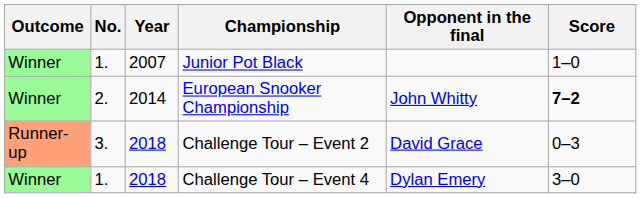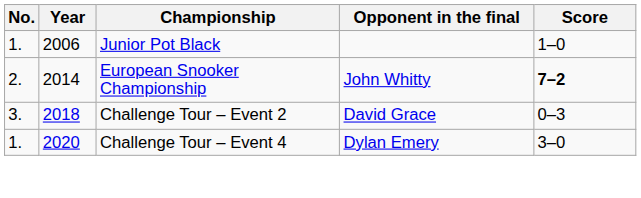- column: Outcome | Winner | Winner | Runner-up | Winner
Junior Pot Black | Year: 2007 -> 2006
Challenge Tour – Event 4 | Year: 2018 -> 2020
